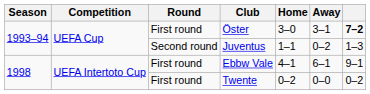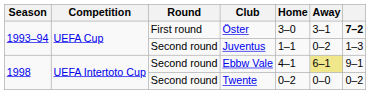Ebbw Vale | Round: First round -> Second round
Ebbw Vale | Away: no background -> khaki background
Twente | Round: First round -> Second round
